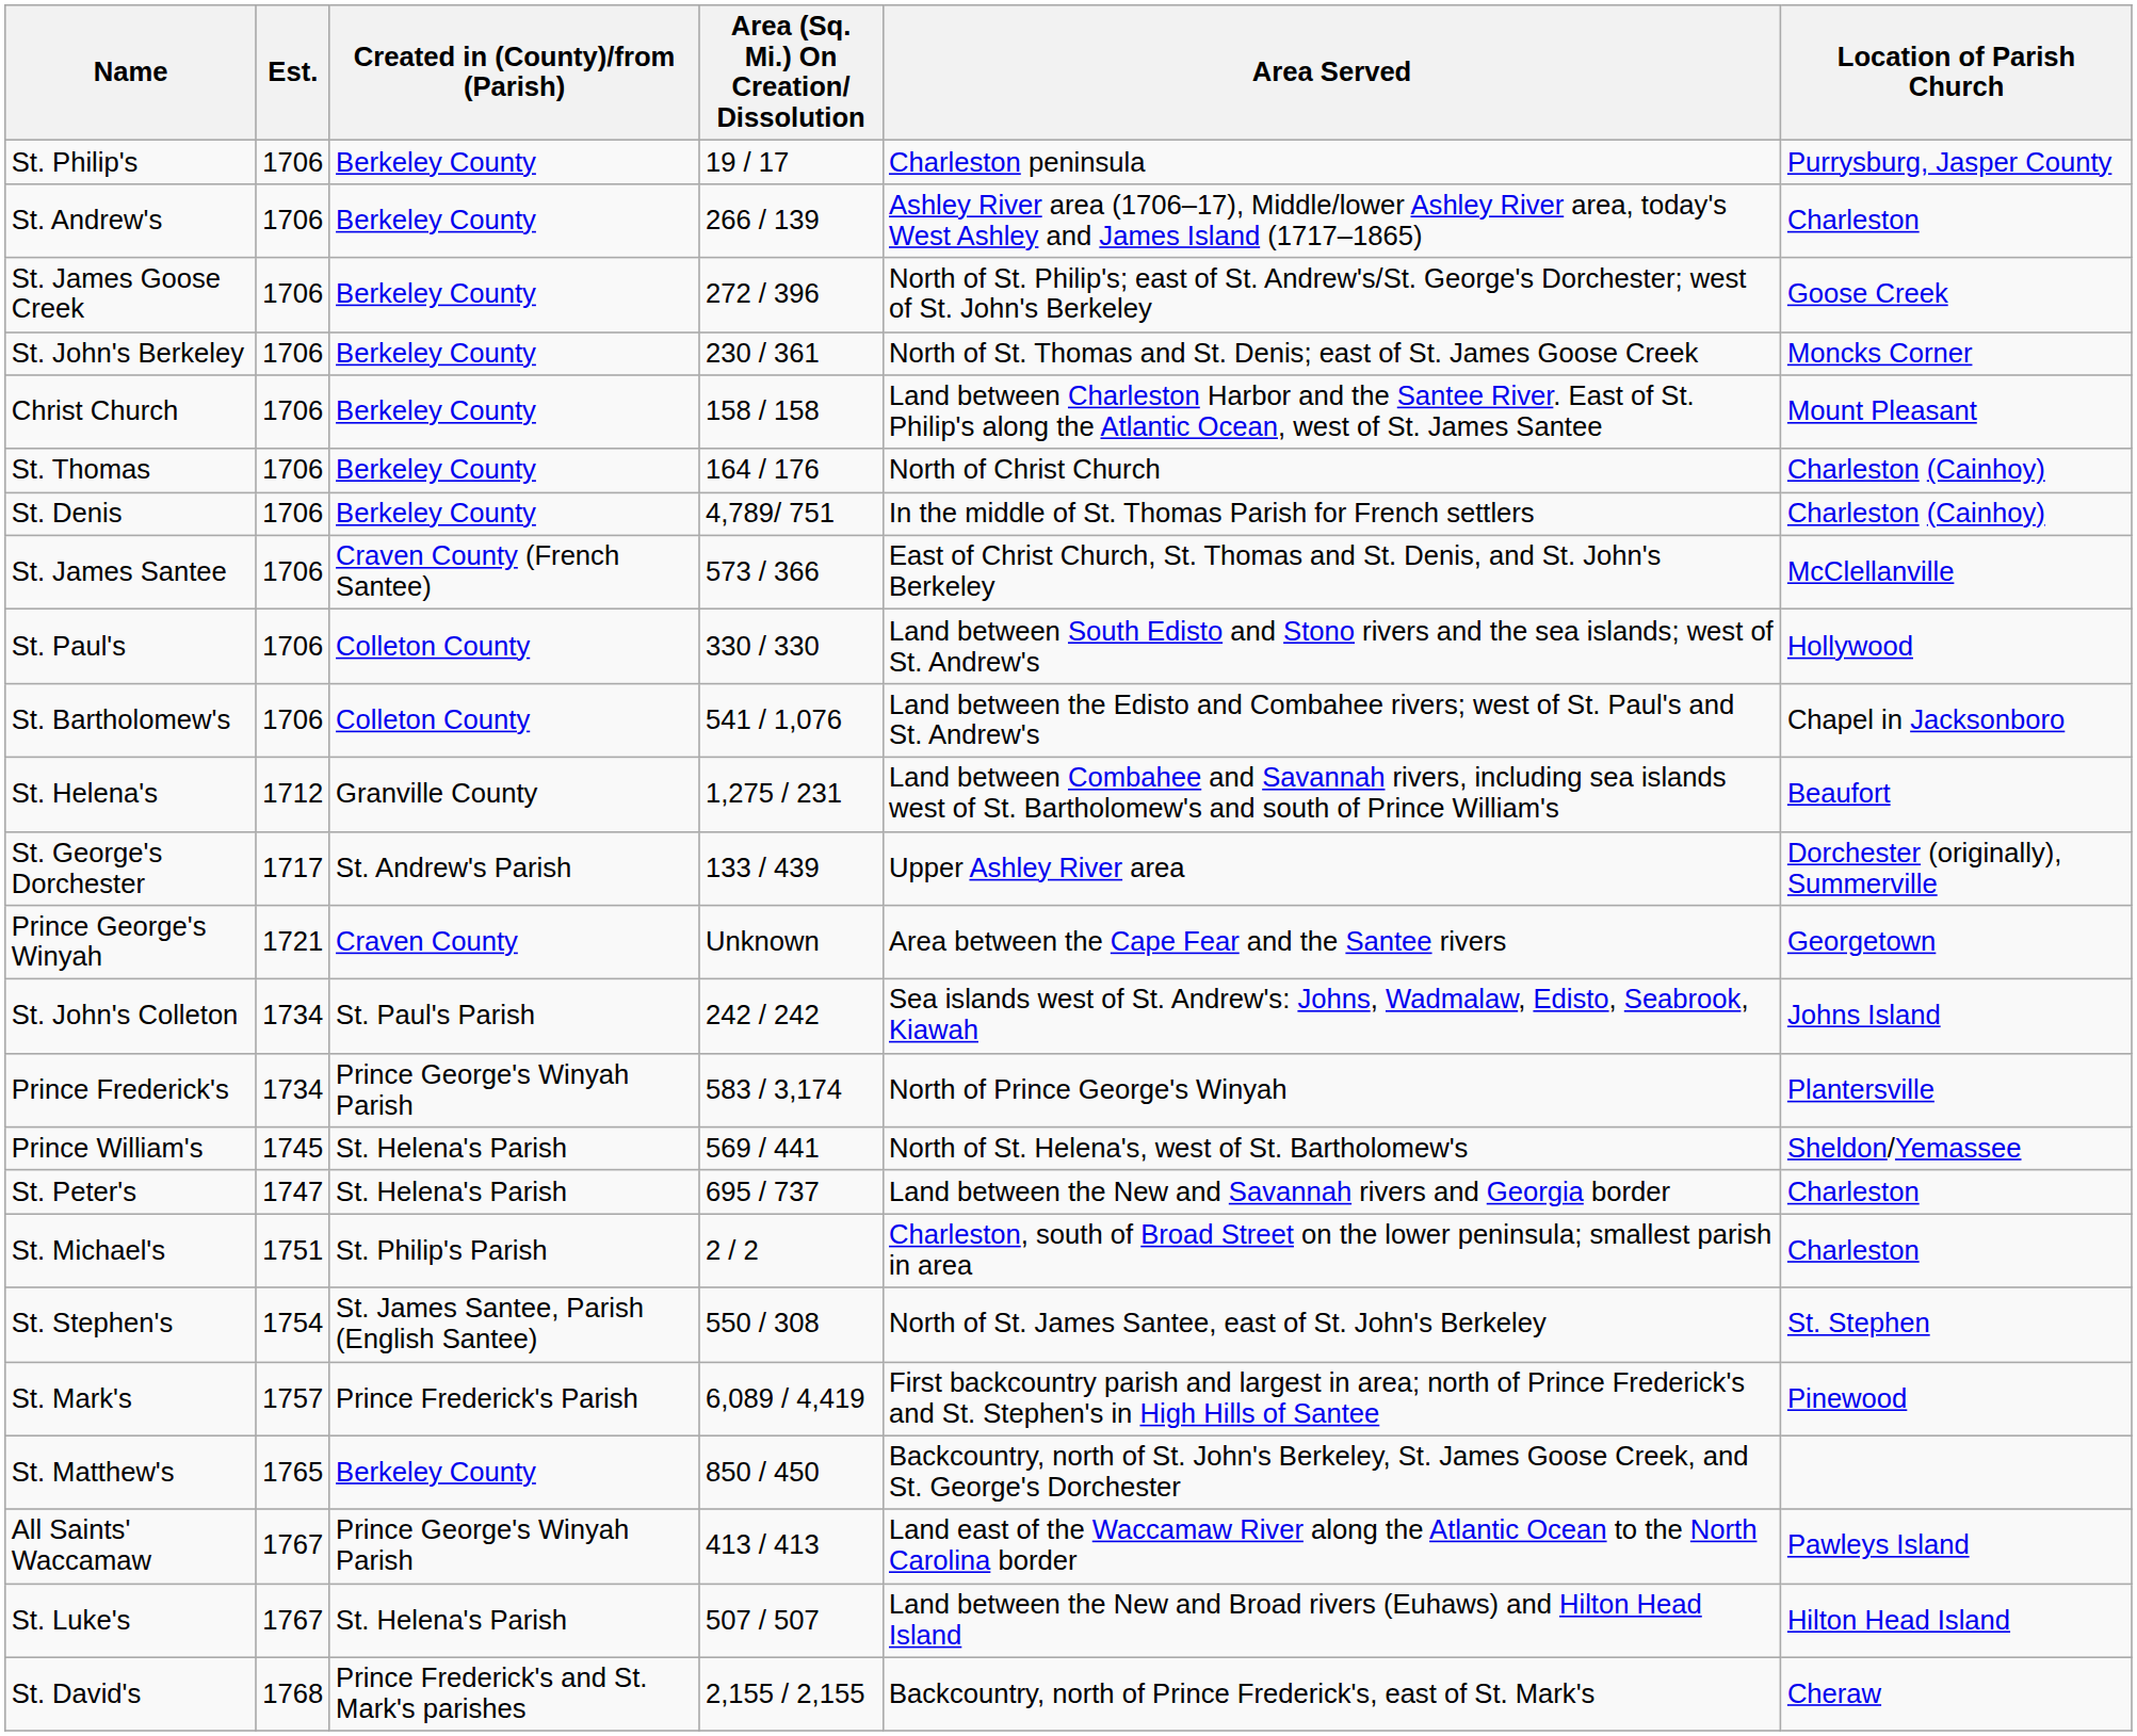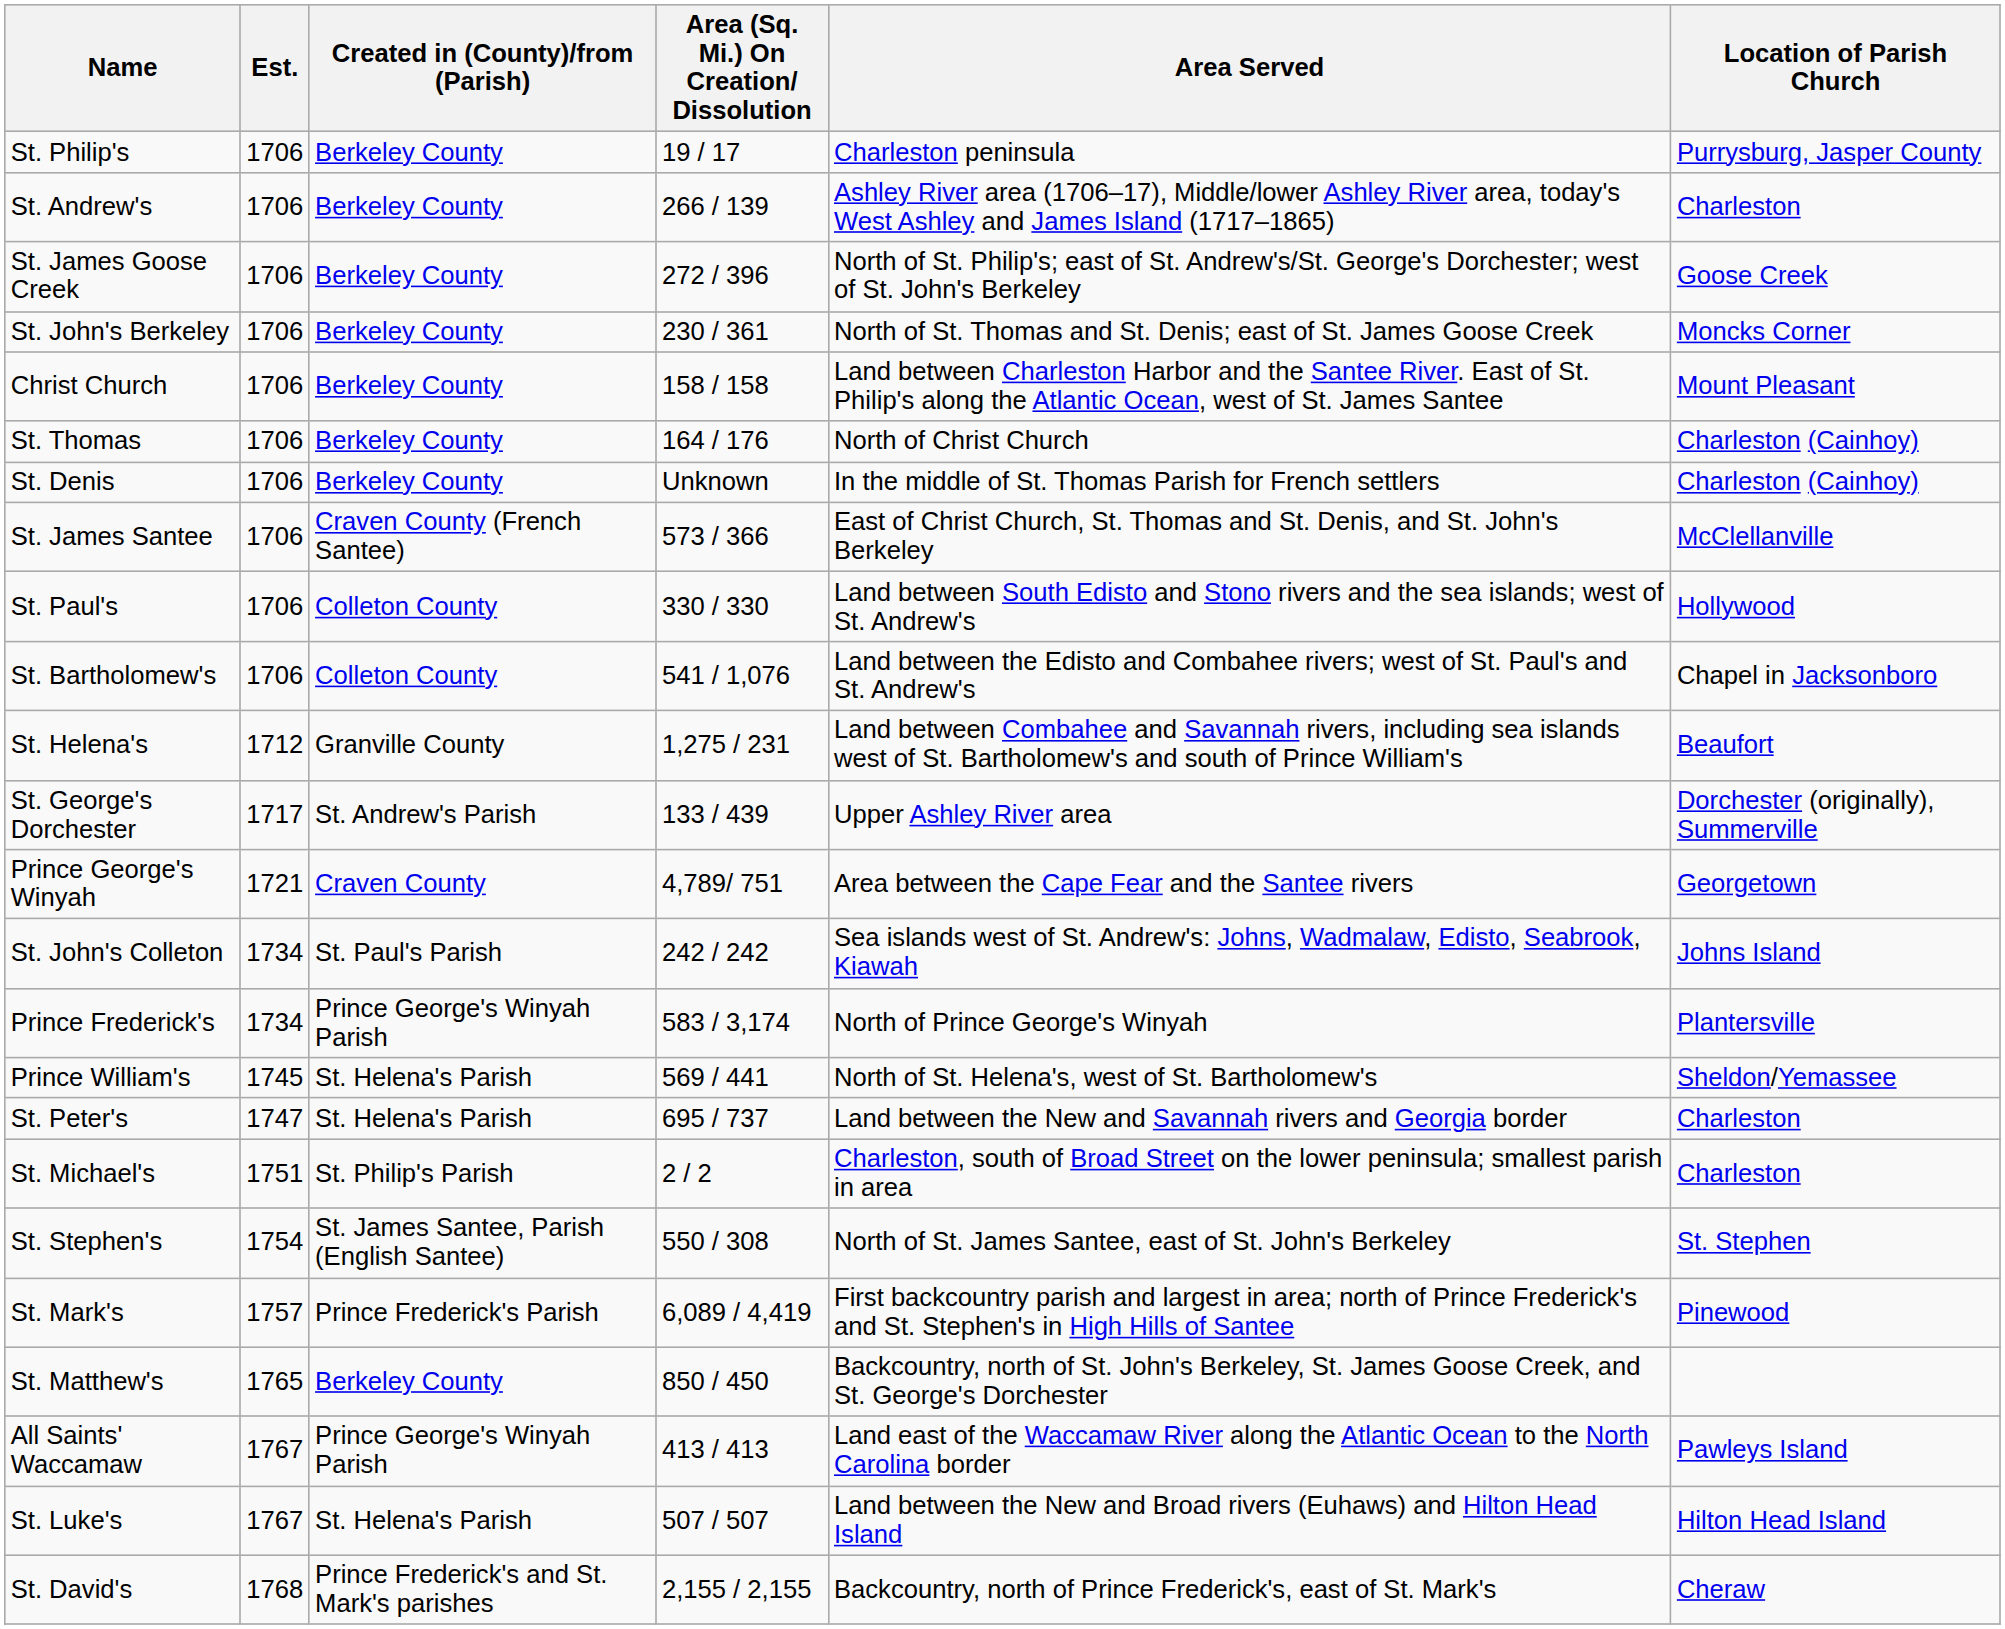St. Denis | Area (Sq. Mi.) On Creation/ Dissolution: 4,789/ 751 -> Unknown
Prince George's Winyah | Area (Sq. Mi.) On Creation/ Dissolution: Unknown -> 4,789/ 751
